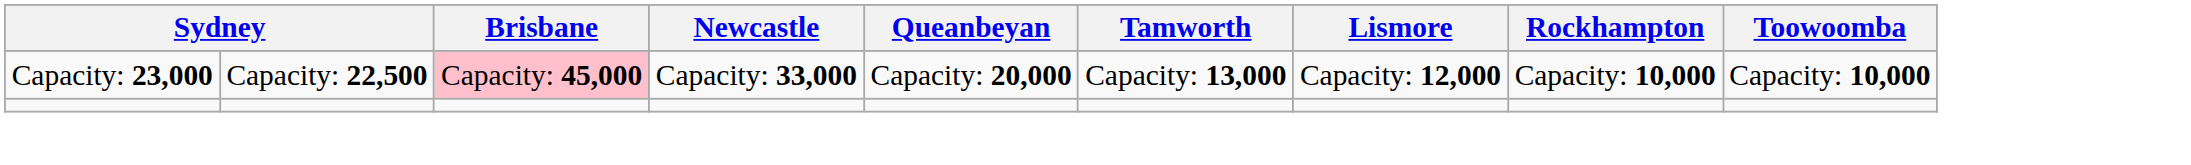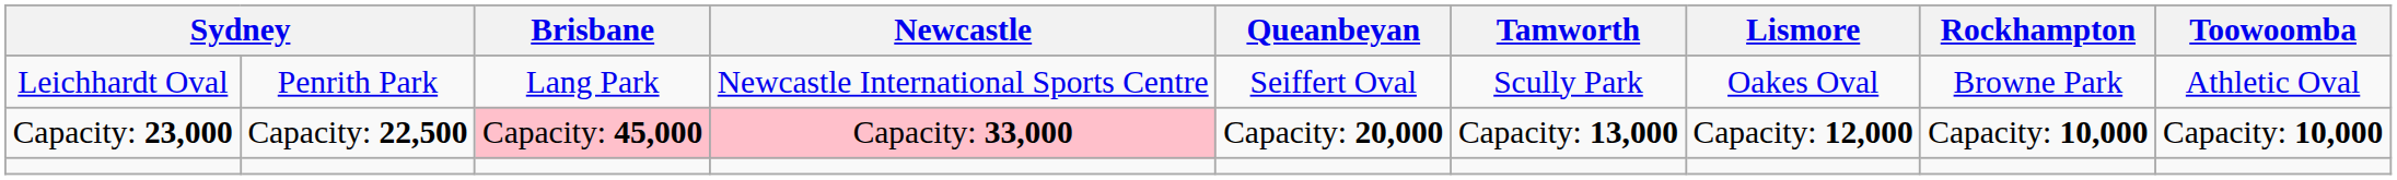+ row: Leichhardt Oval | Penrith Park | Lang Park | Newcastle International Sports Centre | Seiffert Oval | Scully Park | Oakes Oval | Browne Park | Athletic Oval
Capacity: 23,000 | Newcastle: no background -> pink background
